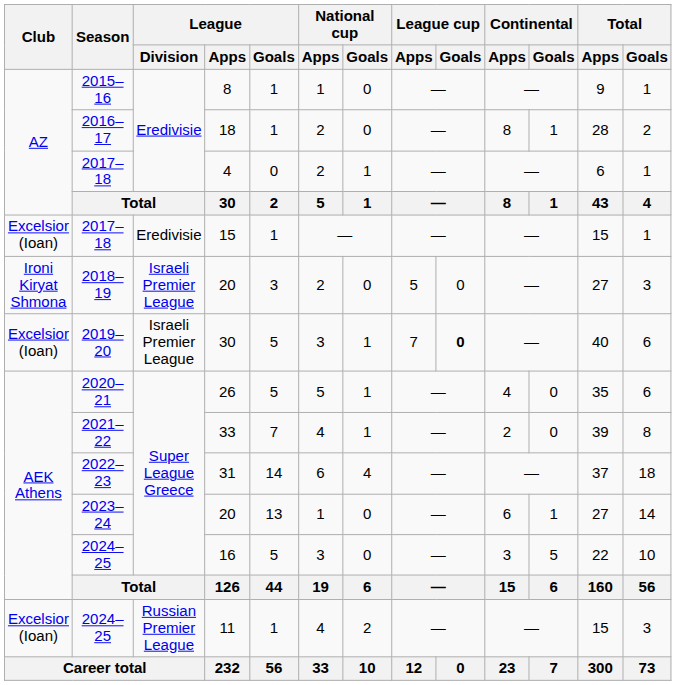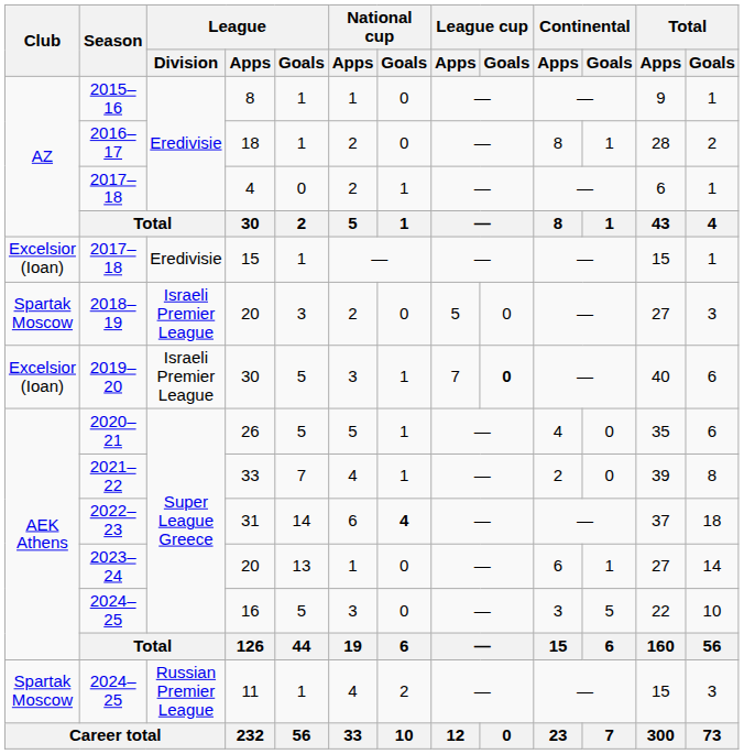2018–19 / 20 | Club: Ironi Kiryat Shmona -> Spartak Moscow
31 | National cup / Goals: normal -> bold
11 | Club: Excelsior (Ioan) -> Spartak Moscow
